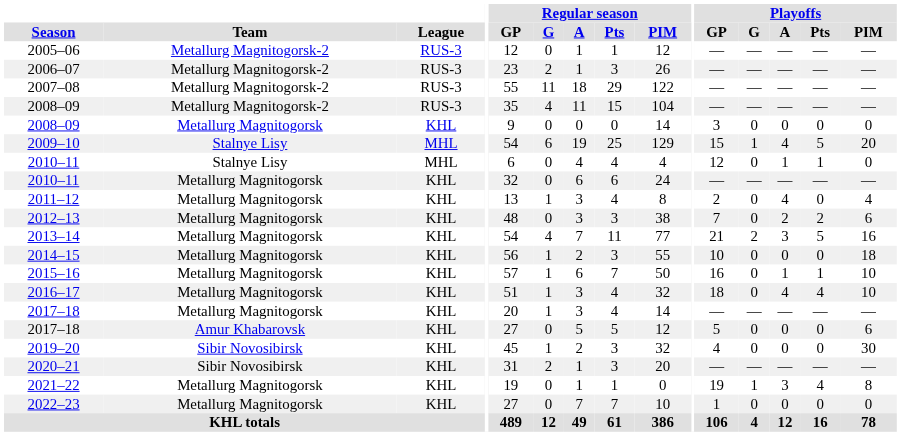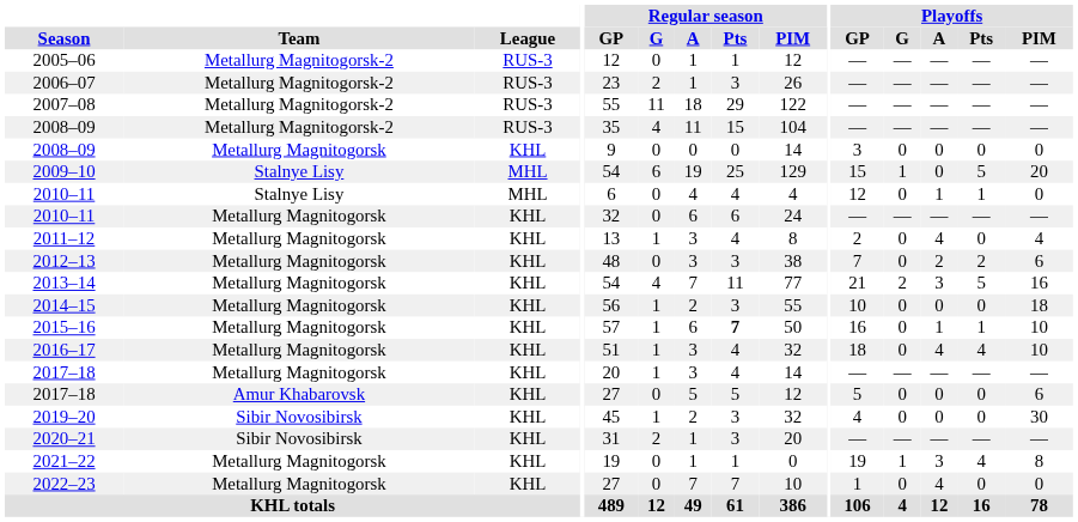2009–10 | Playoffs / A: 4 -> 0
2015–16 | Regular season / Pts: normal -> bold
2022–23 | Playoffs / A: 0 -> 4
